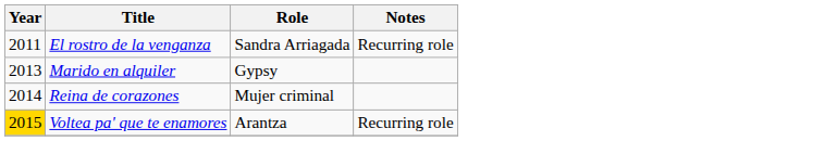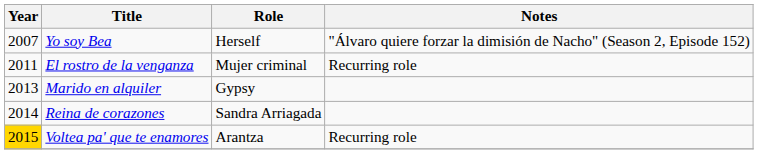+ row: 2007 | Yo soy Bea | Herself | "Álvaro quiere forzar la dimisión de Nacho" (Season 2, Episode 152)
El rostro de la venganza | Role: Sandra Arriagada -> Mujer criminal
Reina de corazones | Role: Mujer criminal -> Sandra Arriagada
